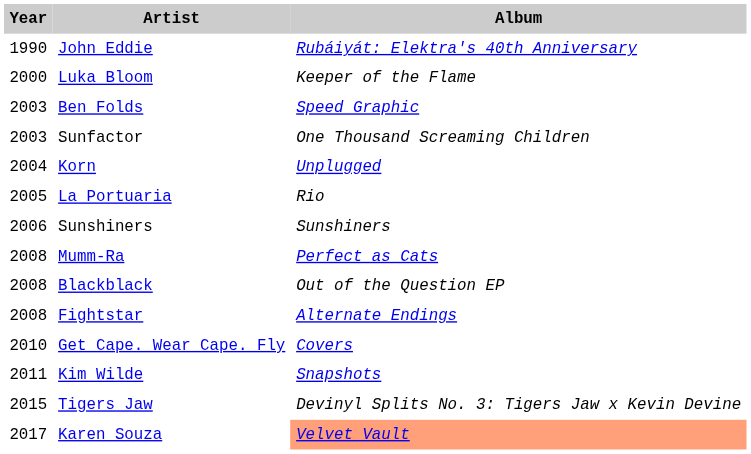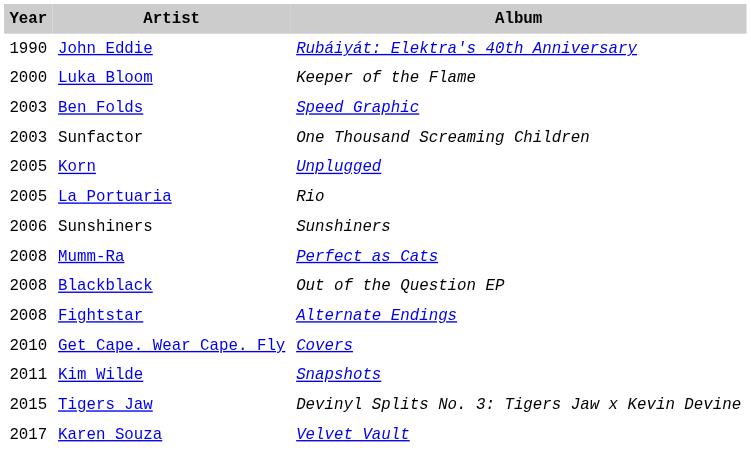Korn | Year: 2004 -> 2005
Karen Souza | Album: lightsalmon background -> no background
